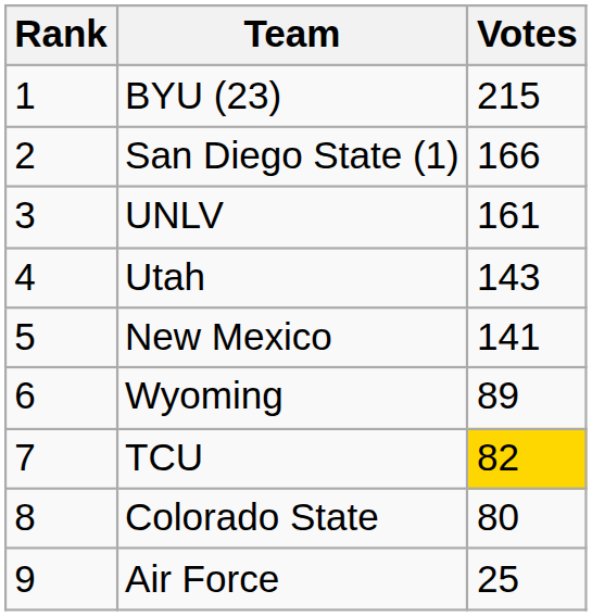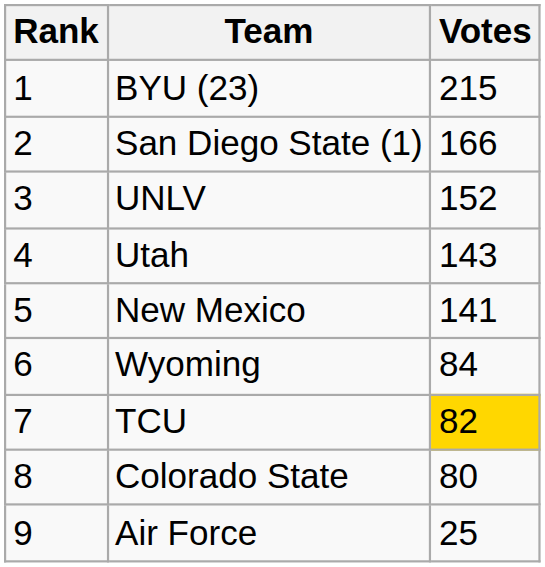UNLV | Votes: 161 -> 152
Wyoming | Votes: 89 -> 84
